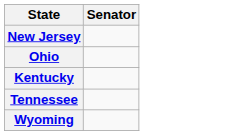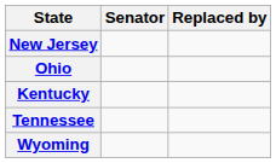+ column: Replaced by
